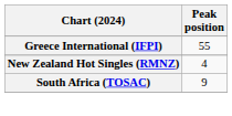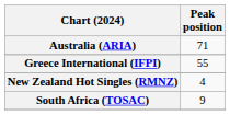+ row: Australia (ARIA) | 71
